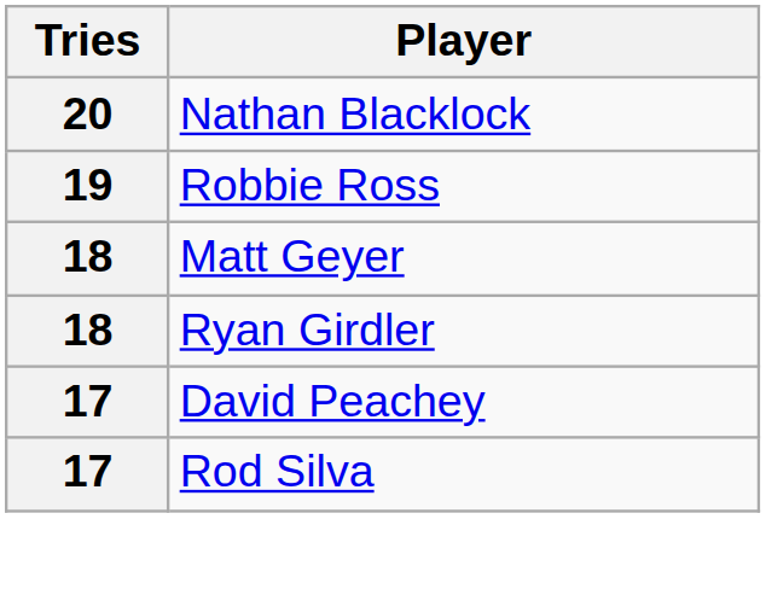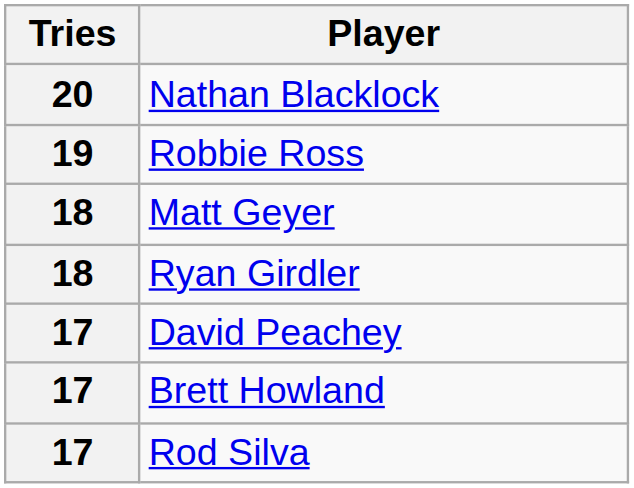+ row: 17 | Brett Howland
